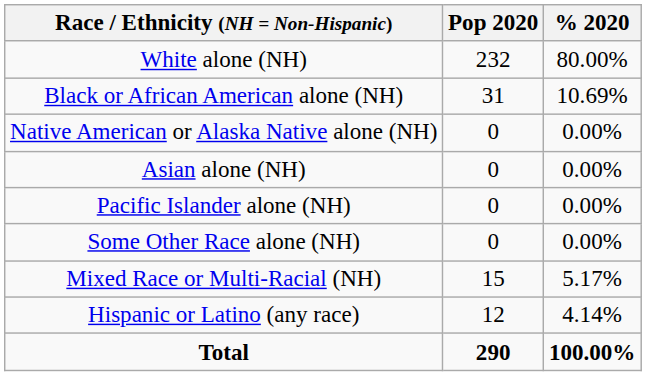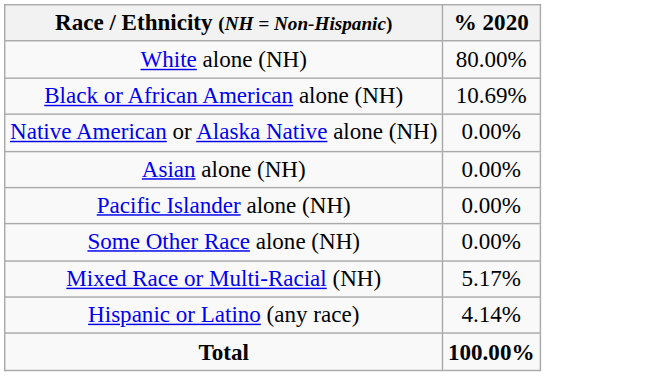- column: Pop 2020 | 232 | 31 | 0 | 0 | 0 | 0 | 15 | 12 | 290
